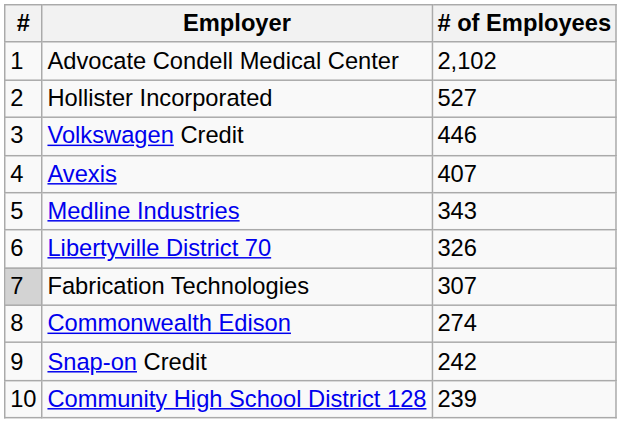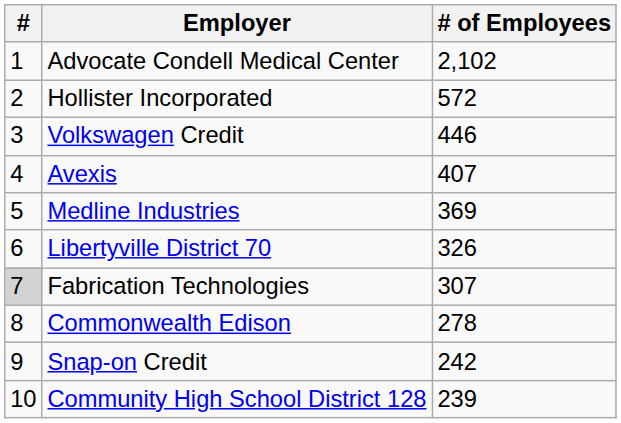Hollister Incorporated | # of Employees: 527 -> 572
Medline Industries | # of Employees: 343 -> 369
Commonwealth Edison | # of Employees: 274 -> 278
